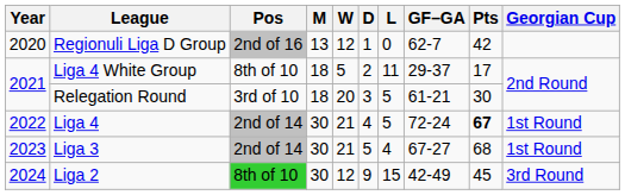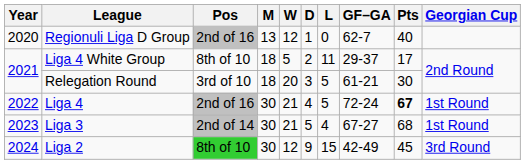Regionuli Liga D Group | Pts: 42 -> 40
Liga 4 | Pos: 2nd of 14 -> 2nd of 16
